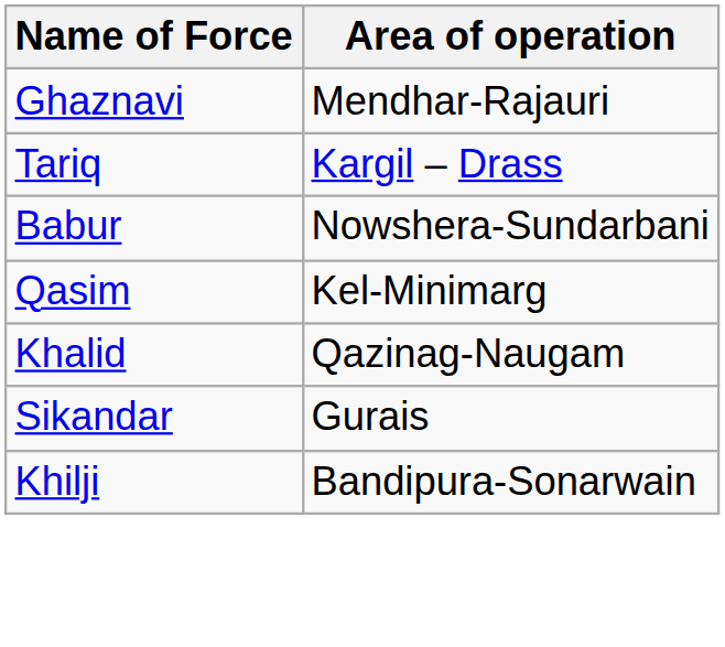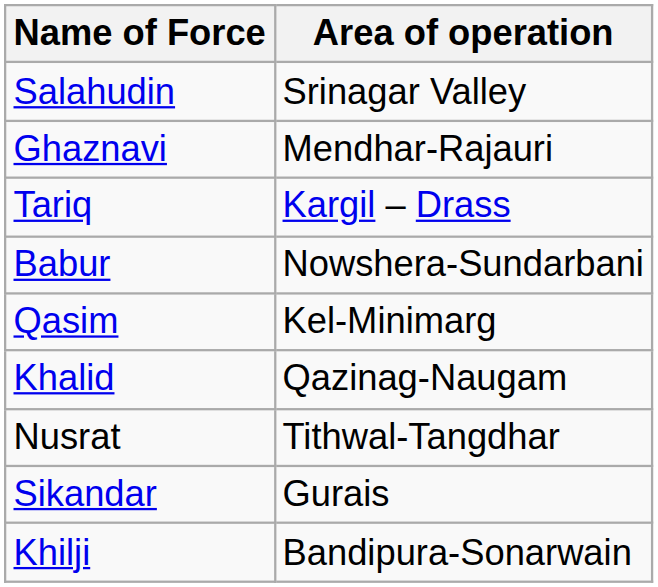+ row: Salahudin | Srinagar Valley
+ row: Nusrat | Tithwal-Tangdhar
